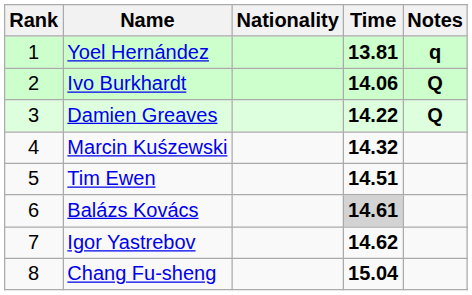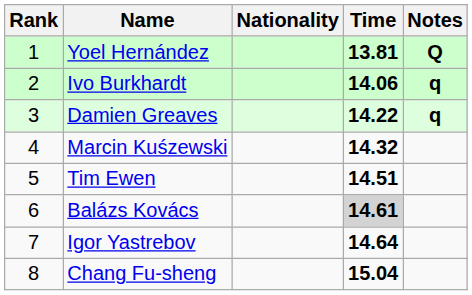Yoel Hernández | Notes: q -> Q
Ivo Burkhardt | Notes: Q -> q
Damien Greaves | Notes: Q -> q
Igor Yastrebov | Time: 14.62 -> 14.64
